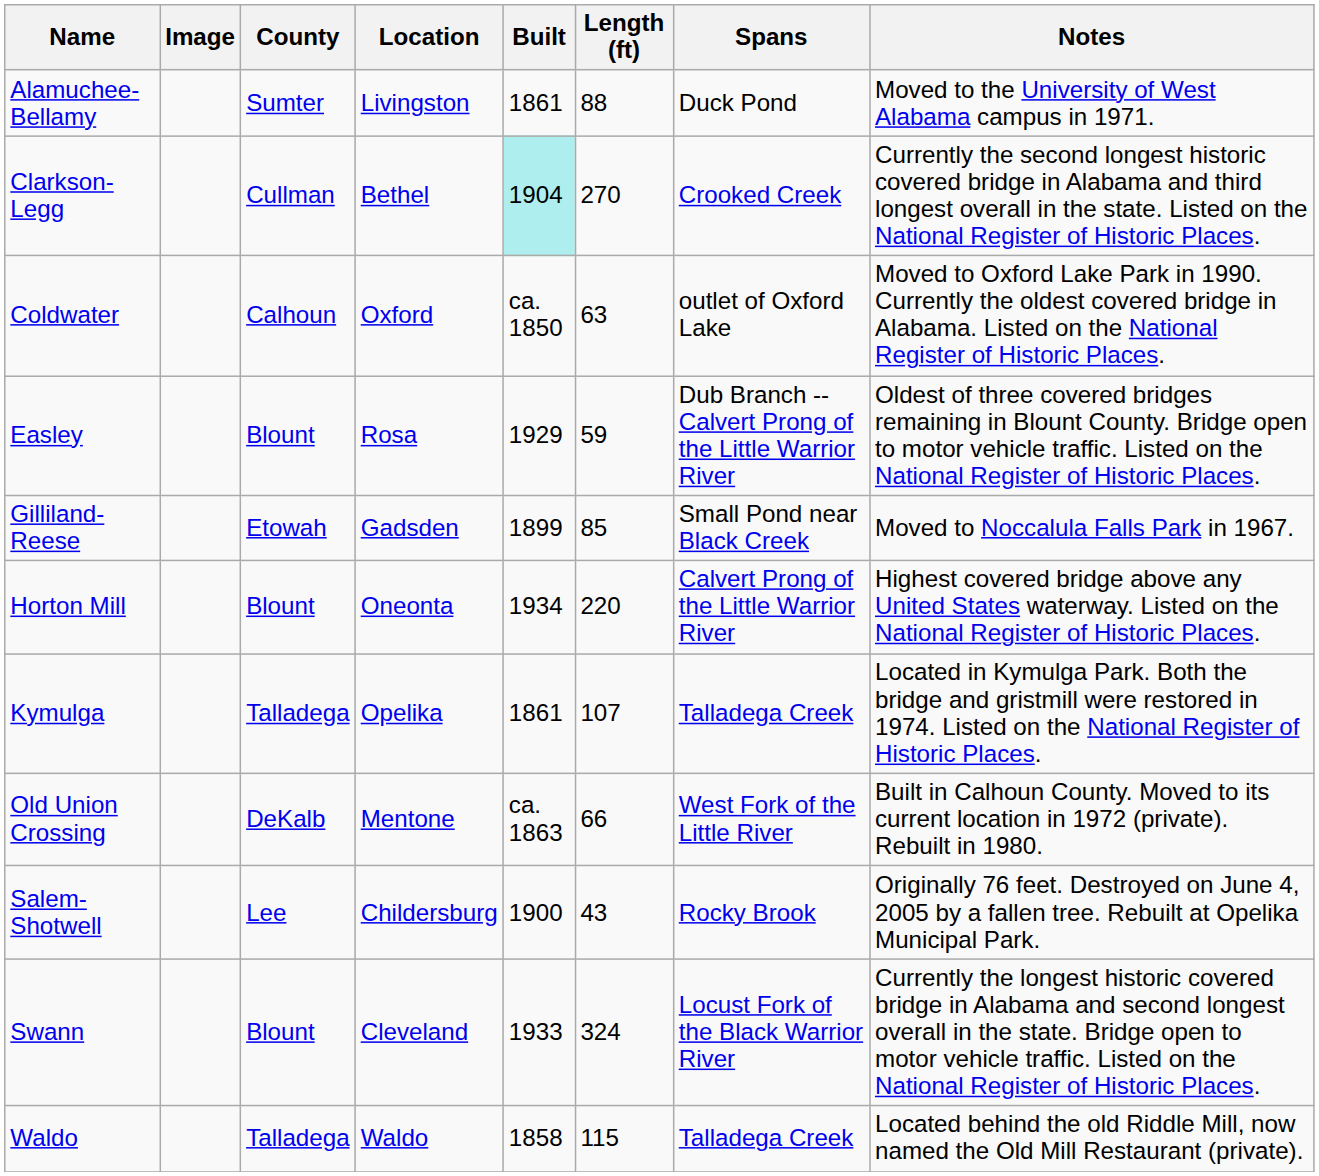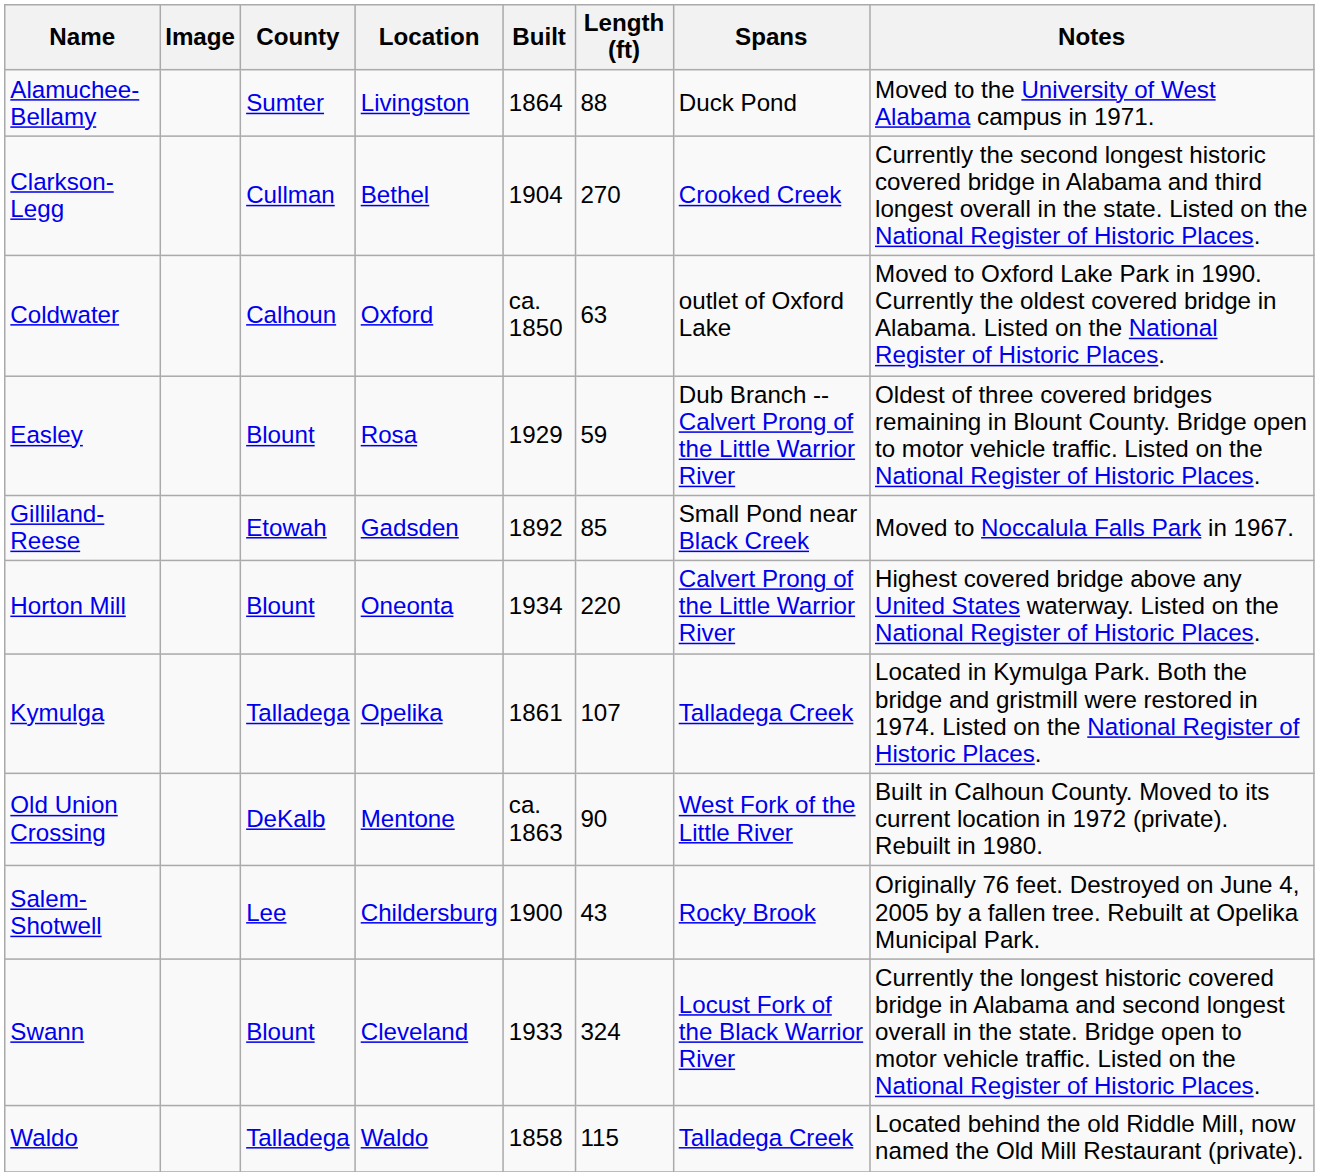Alamuchee-Bellamy | Built: 1861 -> 1864
Clarkson-Legg | Built: paleturquoise background -> no background
Gilliland-Reese | Built: 1899 -> 1892
Old Union Crossing | Length (ft): 66 -> 90
